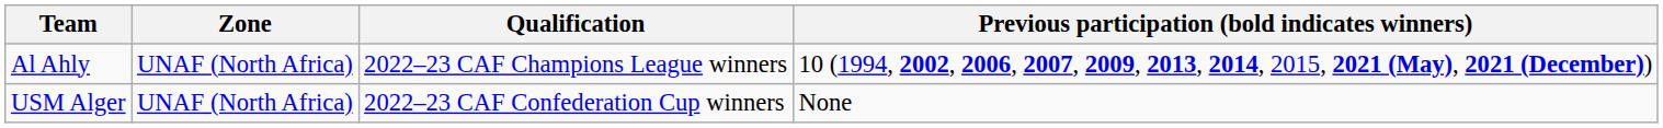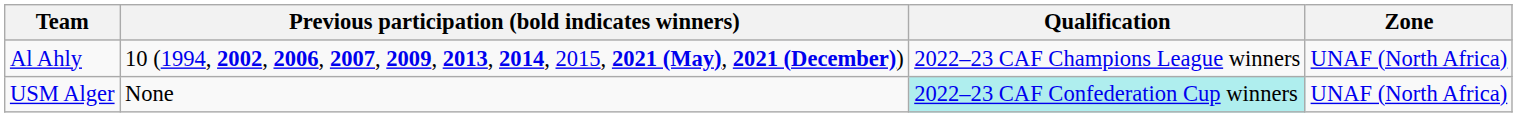columns swapped: Zone <-> Previous participation (bold indicates winners)
USM Alger | Qualification: no background -> paleturquoise background
